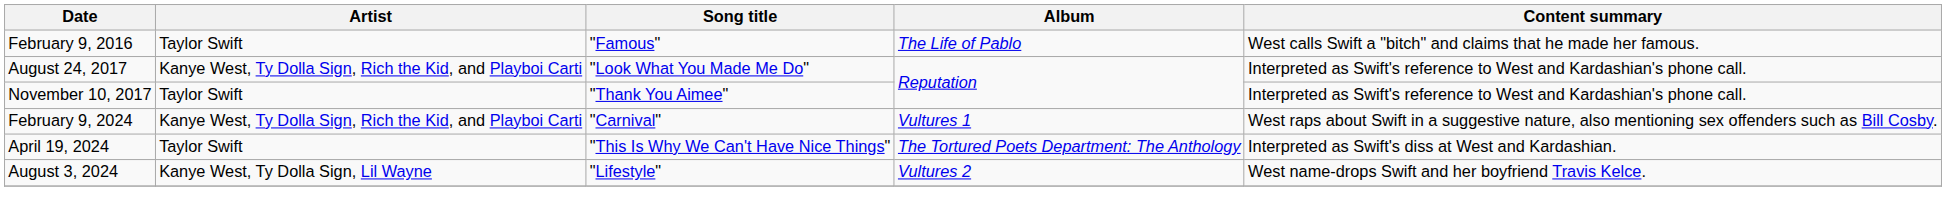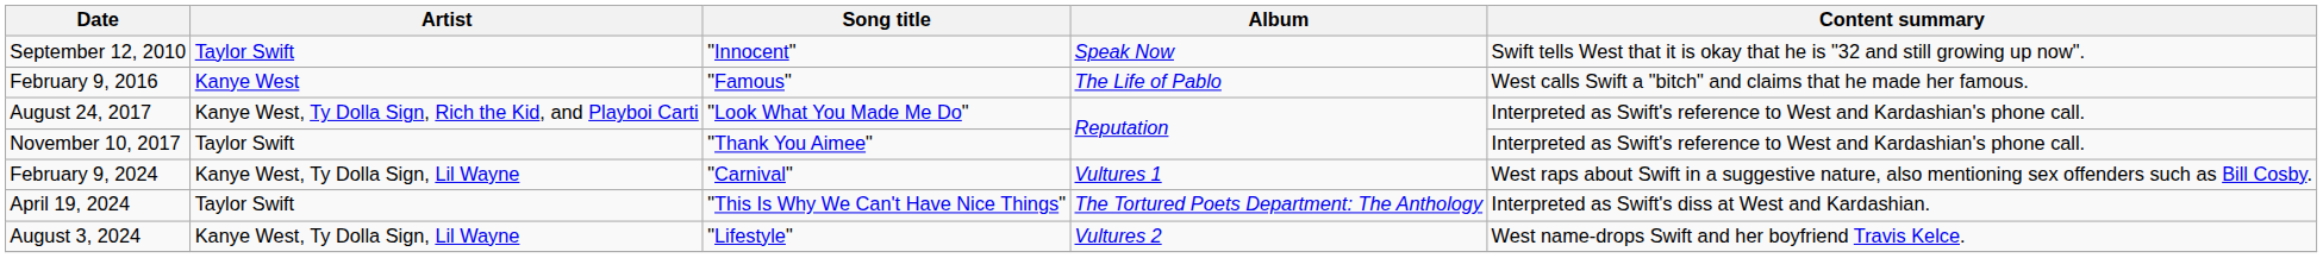+ row: September 12, 2010 | Taylor Swift | "Innocent" | Speak Now | Swift tells West that it is okay that he is "32 and still growing up now".
February 9, 2016 | Artist: Taylor Swift -> Kanye West
February 9, 2024 | Artist: Kanye West, Ty Dolla Sign, Rich the Kid, and Playboi Carti -> Kanye West, Ty Dolla Sign, Lil Wayne
